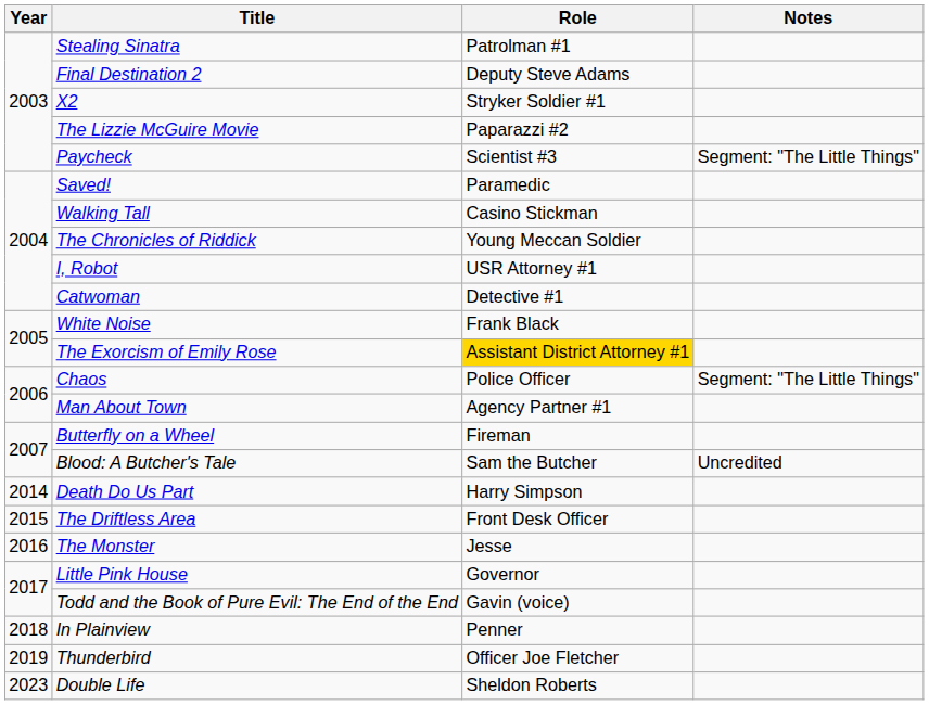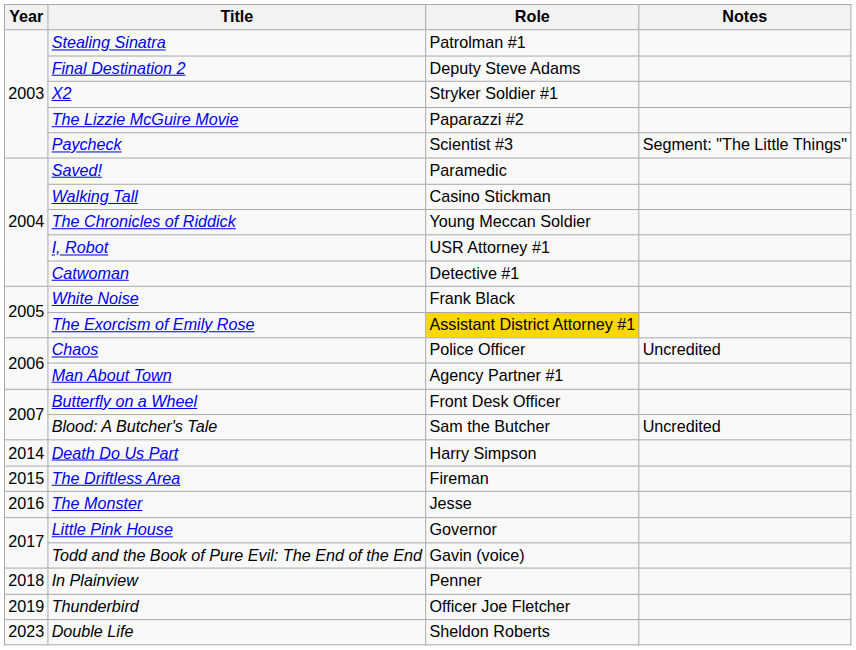Chaos | Notes: Segment: "The Little Things" -> Uncredited
Butterfly on a Wheel | Role: Fireman -> Front Desk Officer
The Driftless Area | Role: Front Desk Officer -> Fireman
